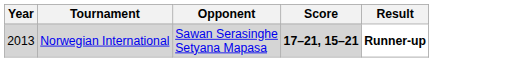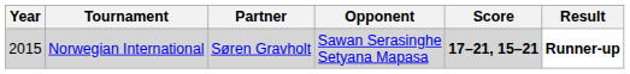+ column: Partner | Søren Gravholt
Norwegian International | Year: 2013 -> 2015
